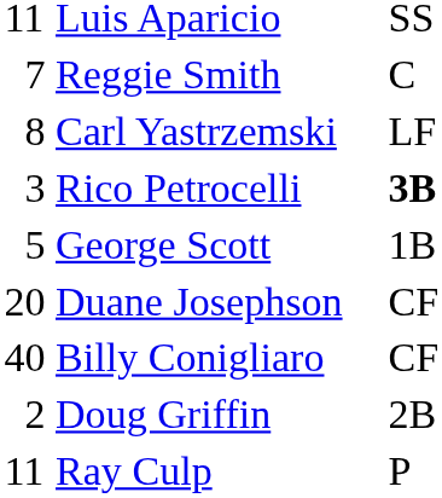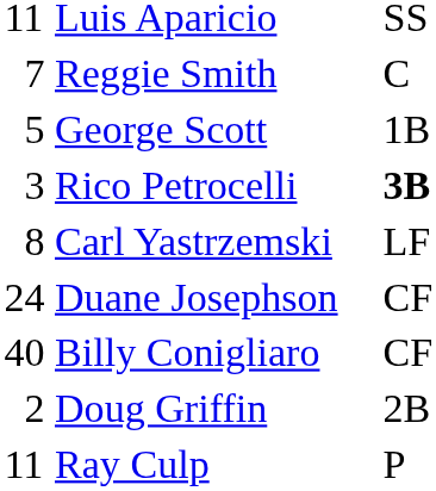rows swapped: Carl Yastrzemski <-> George Scott
Duane Josephson | column 1: 20 -> 24
